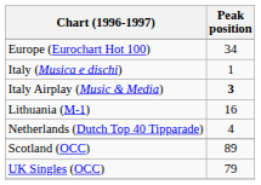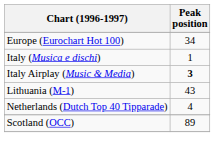Lithuania (M-1) | Peak position: 16 -> 43
- row: UK Singles (OCC) | 79
